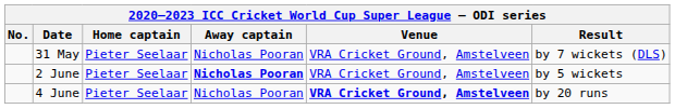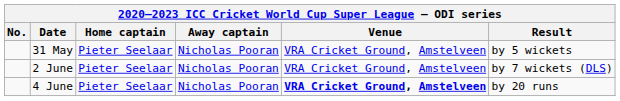31 May | Result: by 7 wickets (DLS) -> by 5 wickets
2 June | Away captain: bold -> normal
2 June | Result: by 5 wickets -> by 7 wickets (DLS)
